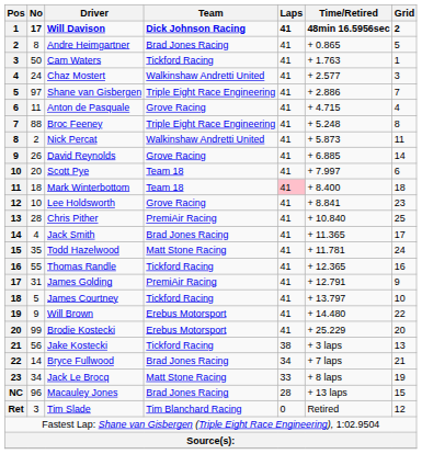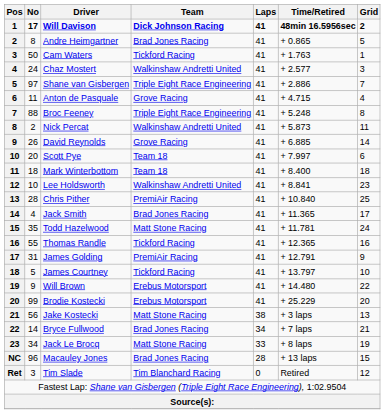Mark Winterbottom | Laps: pink background -> no background
Lee Holdsworth | Team: Grove Racing -> Walkinshaw Andretti United
Jake Kostecki | Team: Tickford Racing -> Matt Stone Racing
